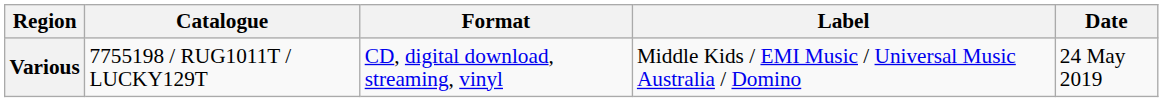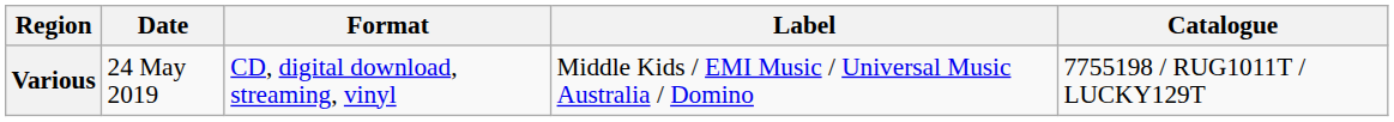columns swapped: Date <-> Catalogue
